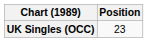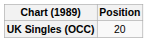UK Singles (OCC) | Position: 23 -> 20
